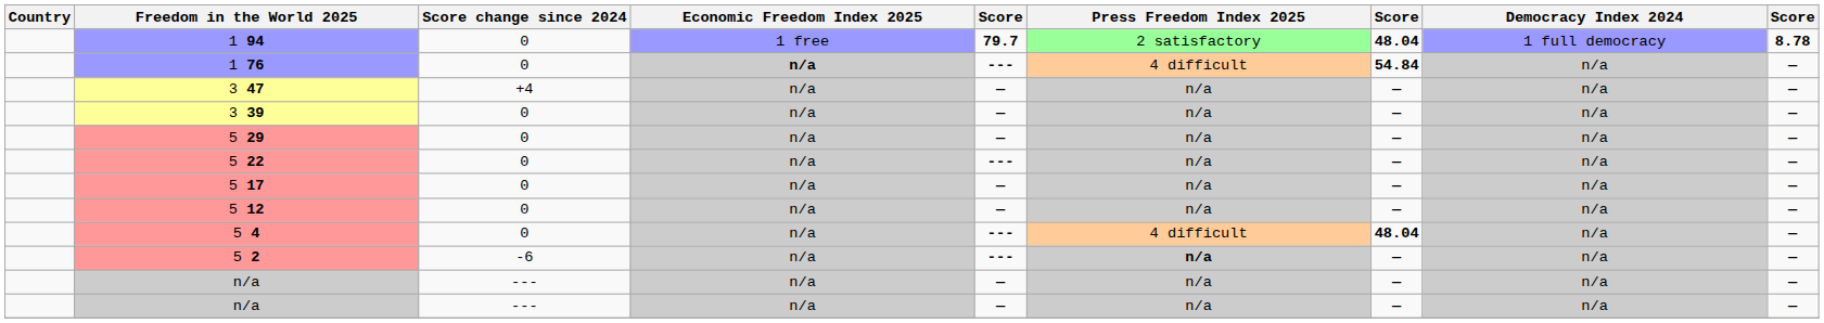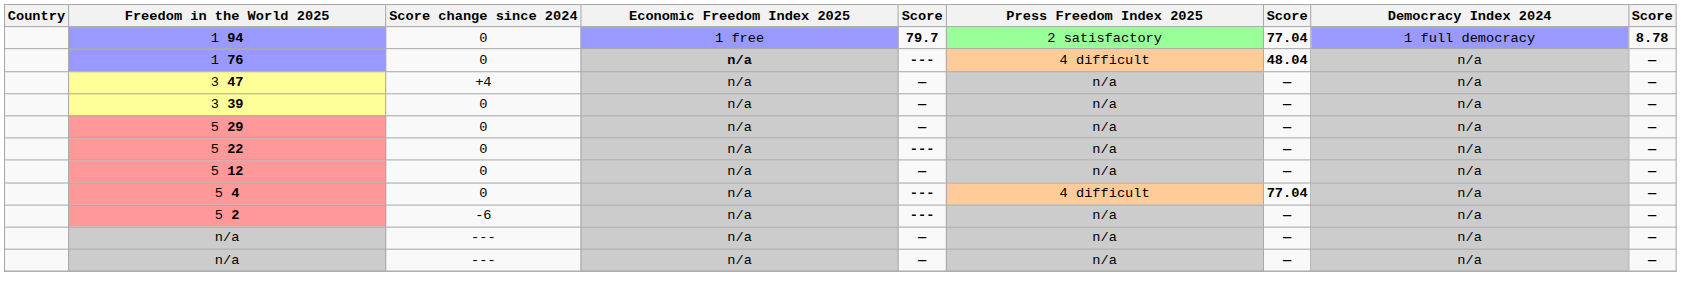1 94 | column 7: 48.04 -> 77.04
1 76 | column 7: 54.84 -> 48.04
- row: 5 17 | 0 | n/a | — | n/a | — | n/a | —
5 4 | column 7: 48.04 -> 77.04
5 2 | Press Freedom Index 2025: bold -> normal
